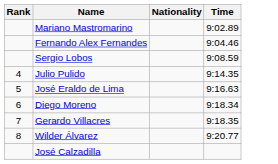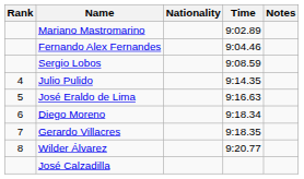+ column: Notes
